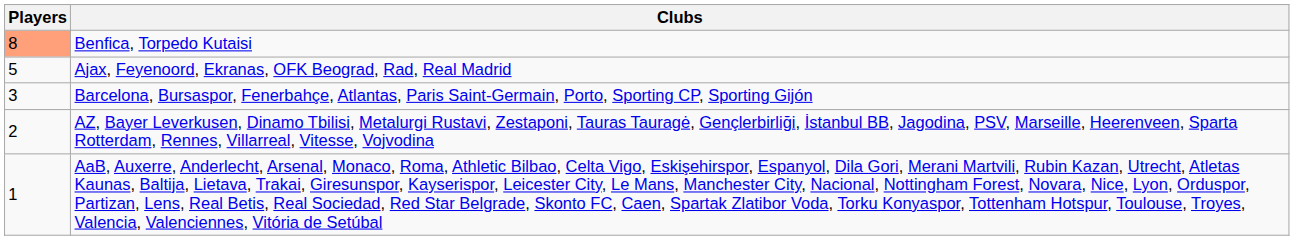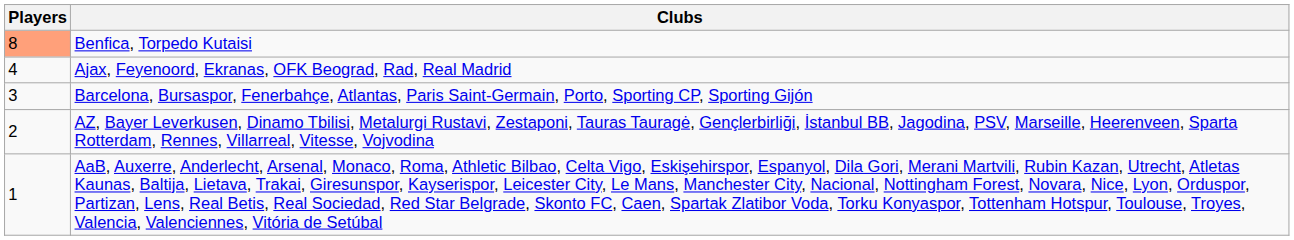Ajax, Feyenoord, Ekranas, OFK Beograd, Rad, Real Madrid | Players: 5 -> 4
